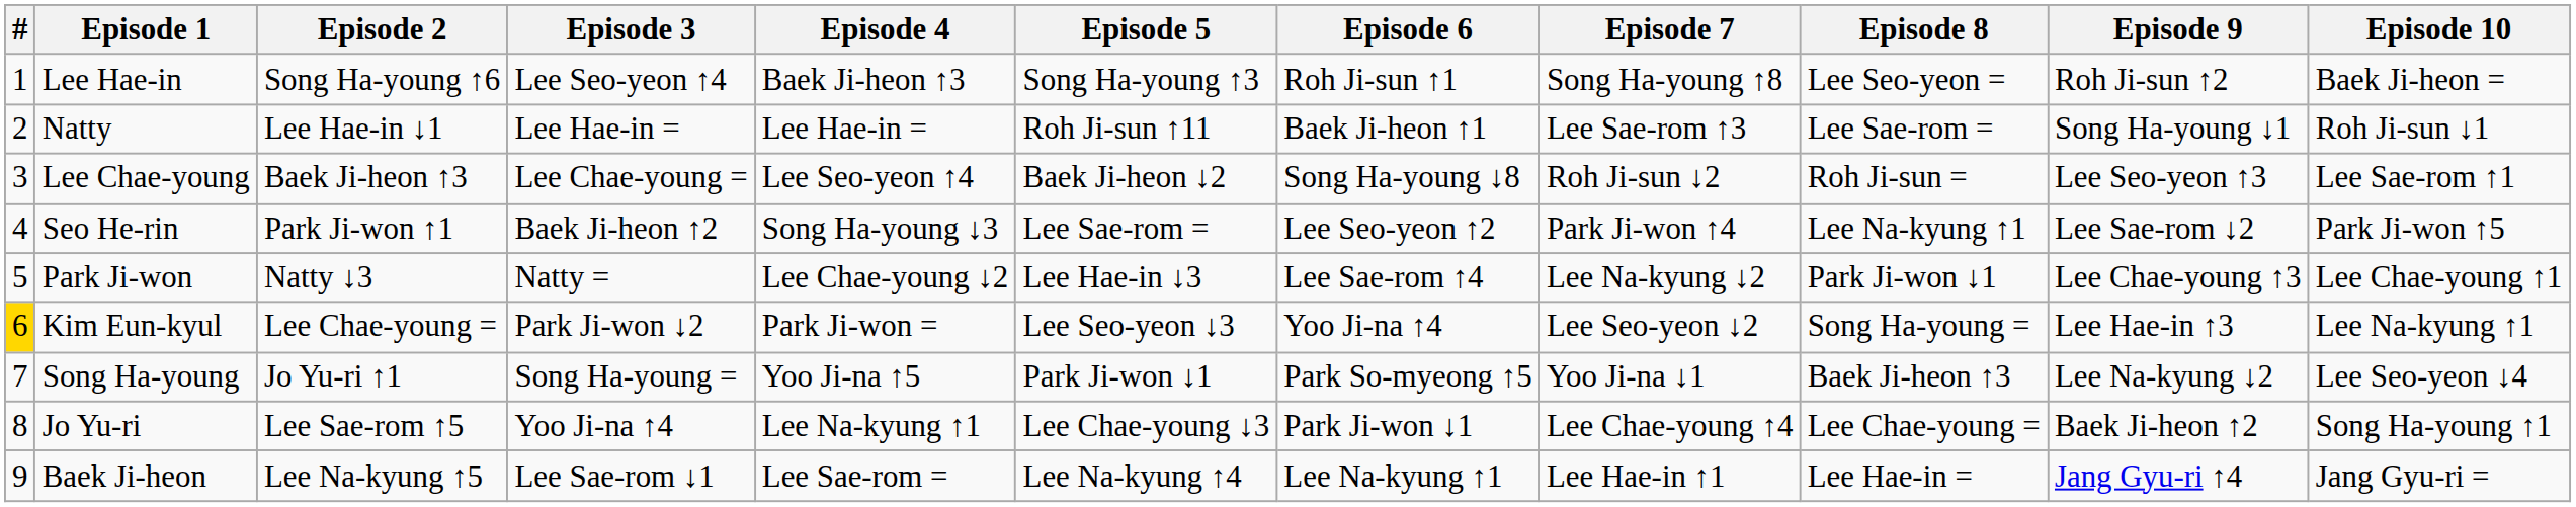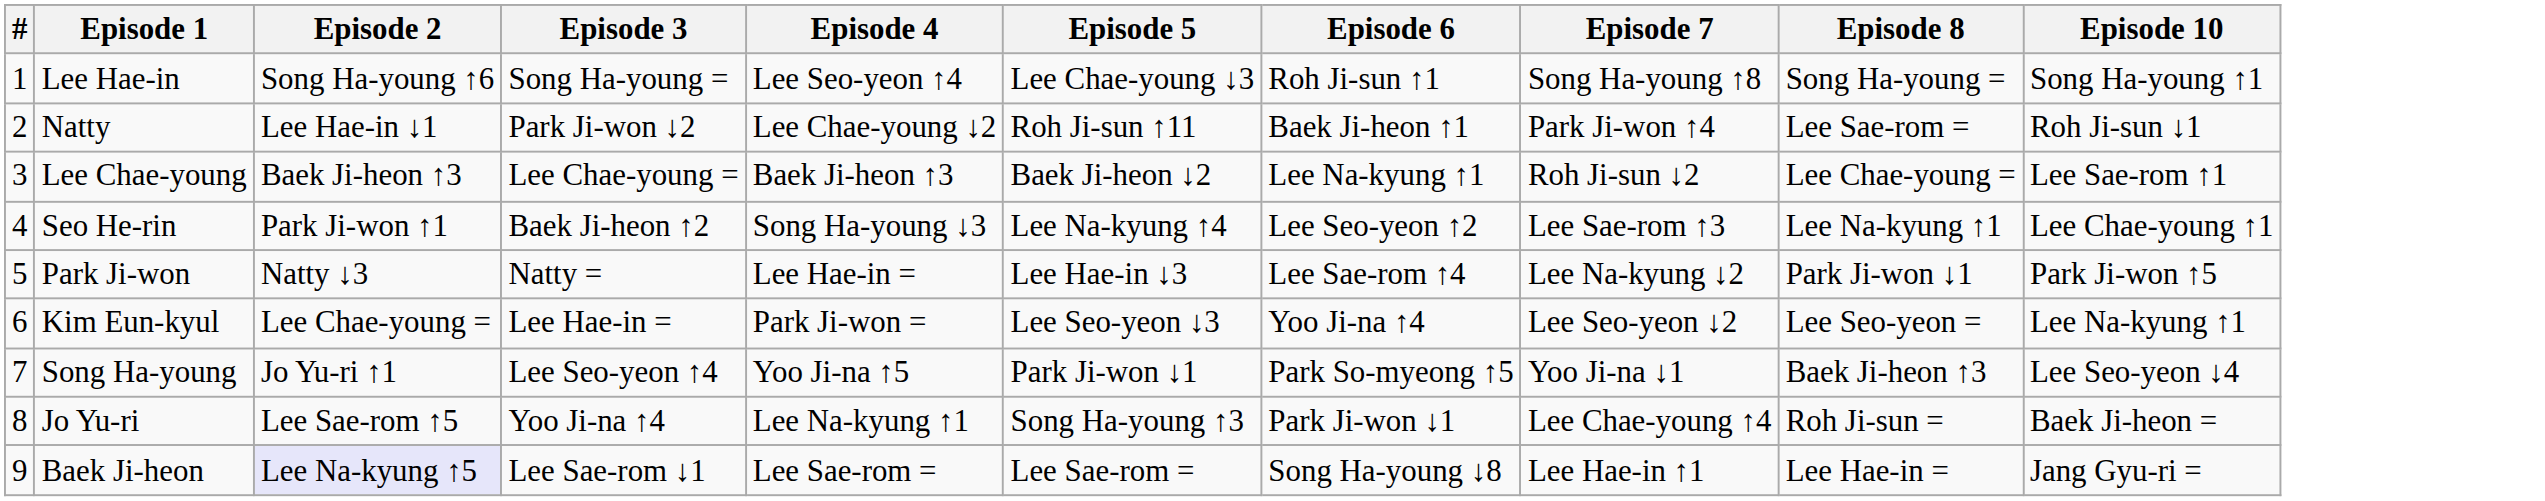- column: Episode 9 | Roh Ji-sun ↑2 | Song Ha-young ↓1 | Lee Seo-yeon ↑3 | Lee Sae-rom ↓2 | Lee Chae-young ↑3 | Lee Hae-in ↑3 | Lee Na-kyung ↓2 | Baek Ji-heon ↑2 | Jang Gyu-ri ↑4
Lee Hae-in | Episode 3: Lee Seo-yeon ↑4 -> Song Ha-young =
Lee Hae-in | Episode 4: Baek Ji-heon ↑3 -> Lee Seo-yeon ↑4
Lee Hae-in | Episode 5: Song Ha-young ↑3 -> Lee Chae-young ↓3
Lee Hae-in | Episode 8: Lee Seo-yeon = -> Song Ha-young =
Lee Hae-in | Episode 10: Baek Ji-heon = -> Song Ha-young ↑1
Natty | Episode 3: Lee Hae-in = -> Park Ji-won ↓2
Natty | Episode 4: Lee Hae-in = -> Lee Chae-young ↓2
Natty | Episode 7: Lee Sae-rom ↑3 -> Park Ji-won ↑4
Lee Chae-young | Episode 4: Lee Seo-yeon ↑4 -> Baek Ji-heon ↑3
Lee Chae-young | Episode 6: Song Ha-young ↓8 -> Lee Na-kyung ↑1
Lee Chae-young | Episode 8: Roh Ji-sun = -> Lee Chae-young =
Seo He-rin | Episode 5: Lee Sae-rom = -> Lee Na-kyung ↑4
Seo He-rin | Episode 7: Park Ji-won ↑4 -> Lee Sae-rom ↑3
Seo He-rin | Episode 10: Park Ji-won ↑5 -> Lee Chae-young ↑1
Park Ji-won | Episode 4: Lee Chae-young ↓2 -> Lee Hae-in =
Park Ji-won | Episode 10: Lee Chae-young ↑1 -> Park Ji-won ↑5
Kim Eun-kyul | #: gold background -> no background
Kim Eun-kyul | Episode 3: Park Ji-won ↓2 -> Lee Hae-in =
Kim Eun-kyul | Episode 8: Song Ha-young = -> Lee Seo-yeon =
Song Ha-young | Episode 3: Song Ha-young = -> Lee Seo-yeon ↑4
Jo Yu-ri | Episode 5: Lee Chae-young ↓3 -> Song Ha-young ↑3
Jo Yu-ri | Episode 8: Lee Chae-young = -> Roh Ji-sun =
Jo Yu-ri | Episode 10: Song Ha-young ↑1 -> Baek Ji-heon =
Baek Ji-heon | Episode 2: no background -> lavender background
Baek Ji-heon | Episode 5: Lee Na-kyung ↑4 -> Lee Sae-rom =
Baek Ji-heon | Episode 6: Lee Na-kyung ↑1 -> Song Ha-young ↓8
